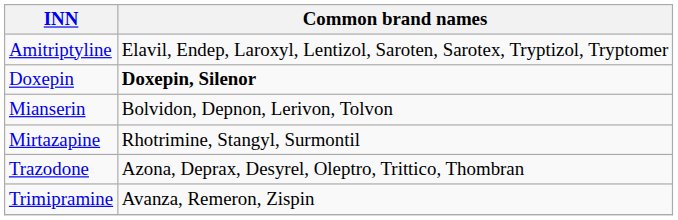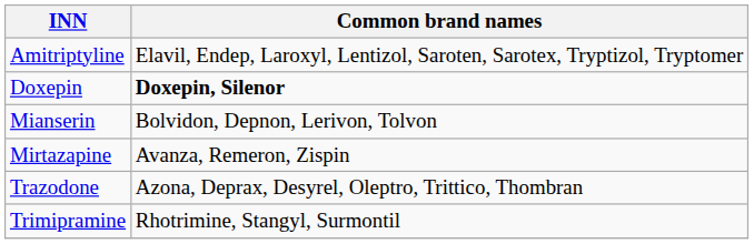Mirtazapine | Common brand names: Rhotrimine, Stangyl, Surmontil -> Avanza, Remeron, Zispin
Trimipramine | Common brand names: Avanza, Remeron, Zispin -> Rhotrimine, Stangyl, Surmontil
